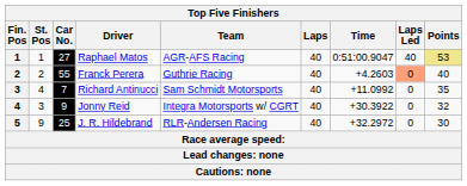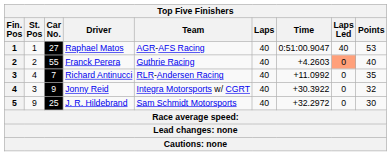Raphael Matos | Points: khaki background -> no background
Richard Antinucci | Team: Sam Schmidt Motorsports -> RLR-Andersen Racing
J. R. Hildebrand | Team: RLR-Andersen Racing -> Sam Schmidt Motorsports
